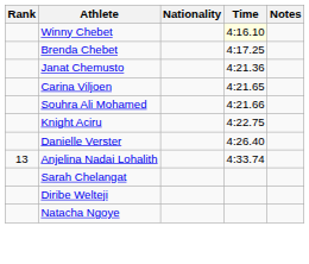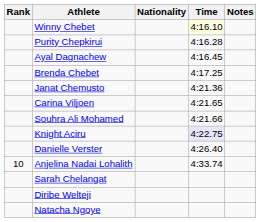+ row: Purity Chepkirui | 4:16.28
+ row: Ayal Dagnachew | 4:16.45
Knight Aciru | Time: no background -> lavender background
Anjelina Nadai Lohalith | Rank: 13 -> 10
